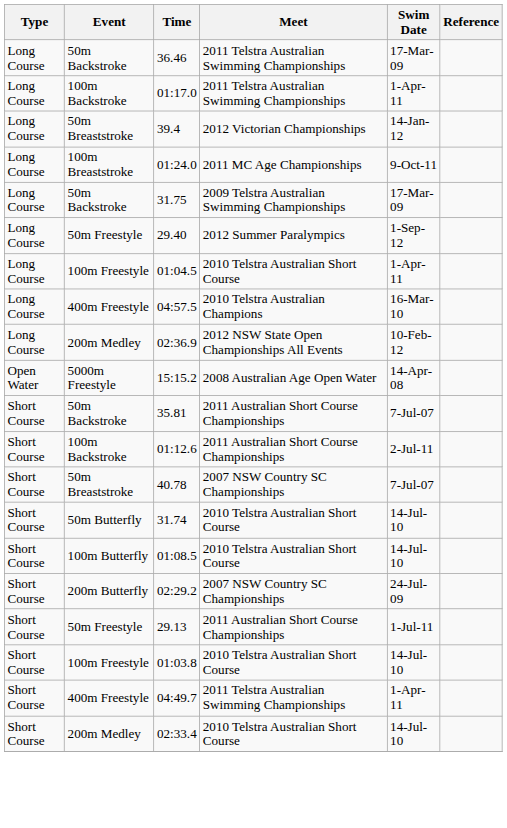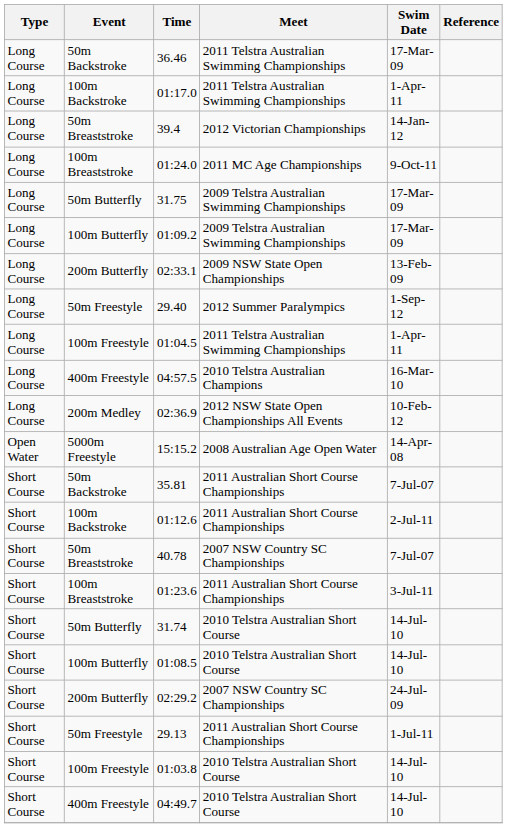31.75 | Event: 50m Backstroke -> 50m Butterfly
+ row: Long Course | 100m Butterfly | 01:09.2 | 2009 Telstra Australian Swimming Championships | 17-Mar-09
+ row: Long Course | 200m Butterfly | 02:33.1 | 2009 NSW State Open Championships | 13-Feb-09
01:04.5 | Meet: 2010 Telstra Australian Short Course -> 2011 Telstra Australian Swimming Championships
+ row: Short Course | 100m Breaststroke | 01:23.6 | 2011 Australian Short Course Championships | 3-Jul-11
04:49.7 | Meet: 2011 Telstra Australian Swimming Championships -> 2010 Telstra Australian Short Course
04:49.7 | Swim Date: 1-Apr-11 -> 14-Jul-10
- row: Short Course | 200m Medley | 02:33.4 | 2010 Telstra Australian Short Course | 14-Jul-10
